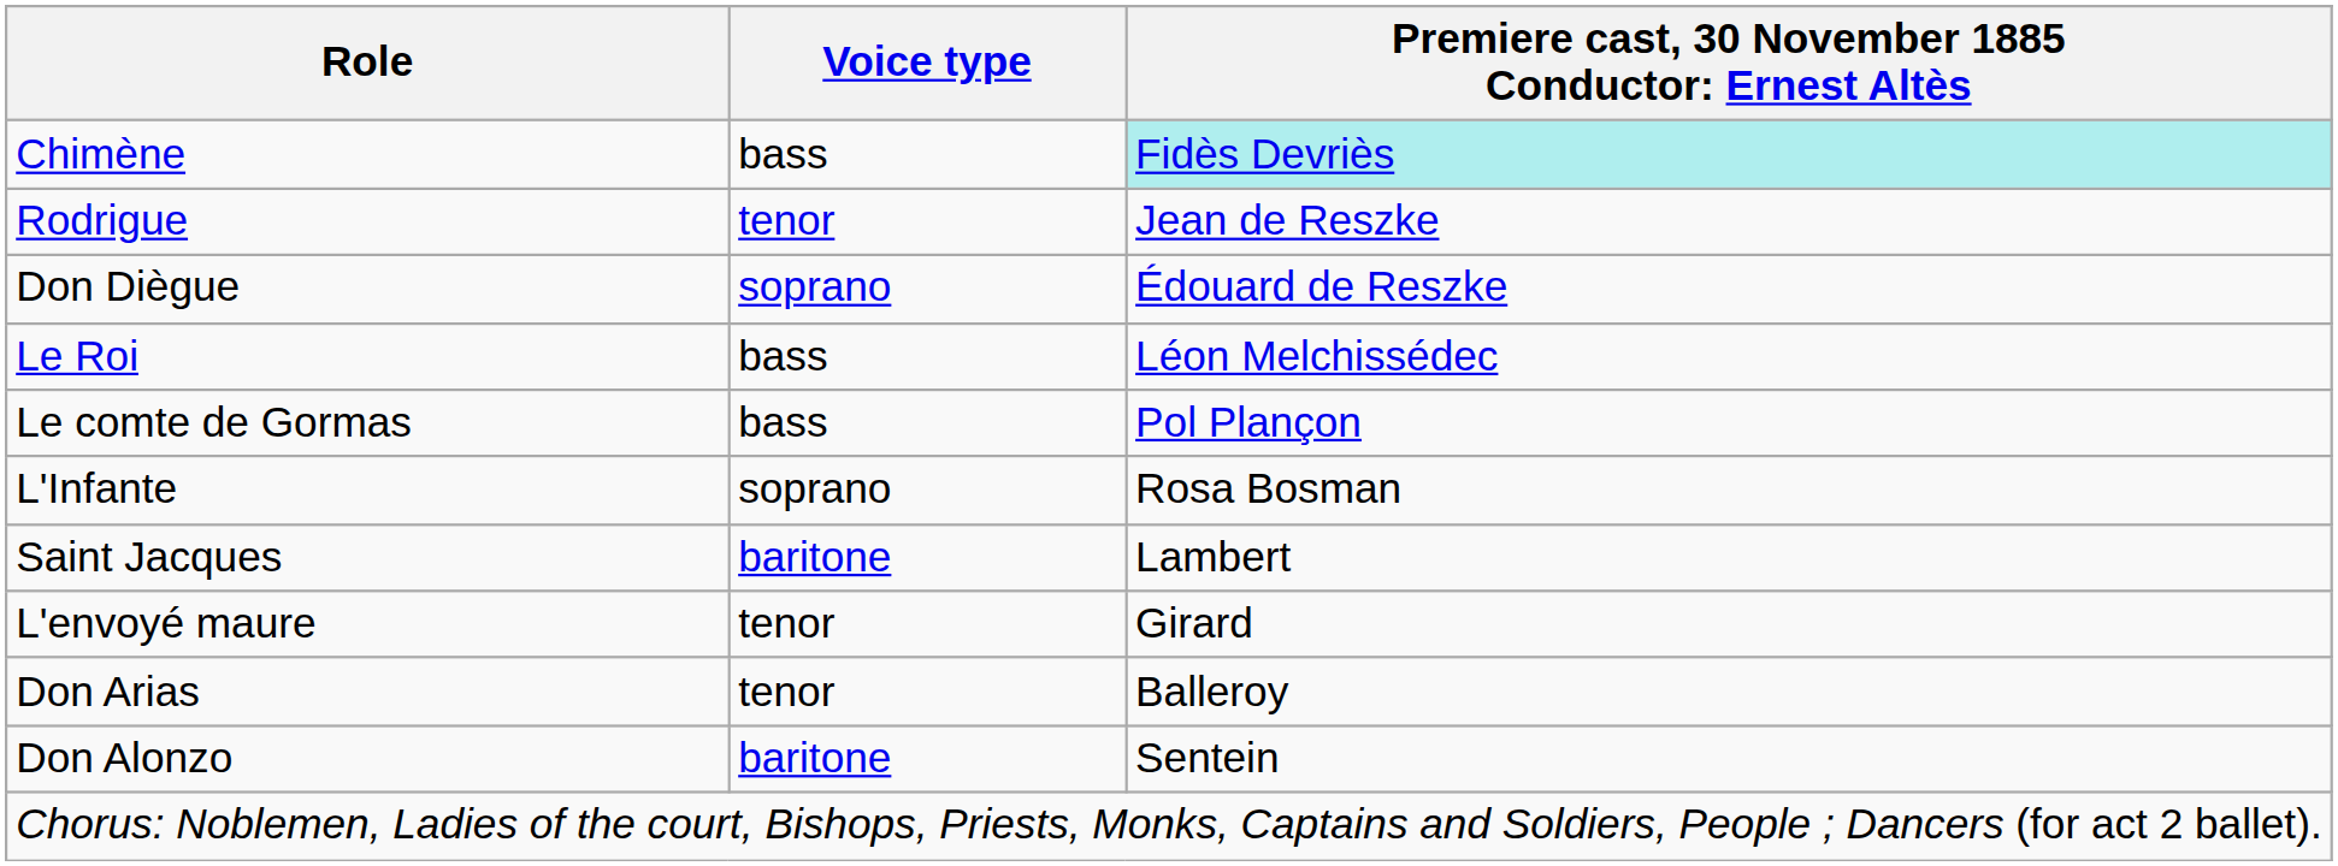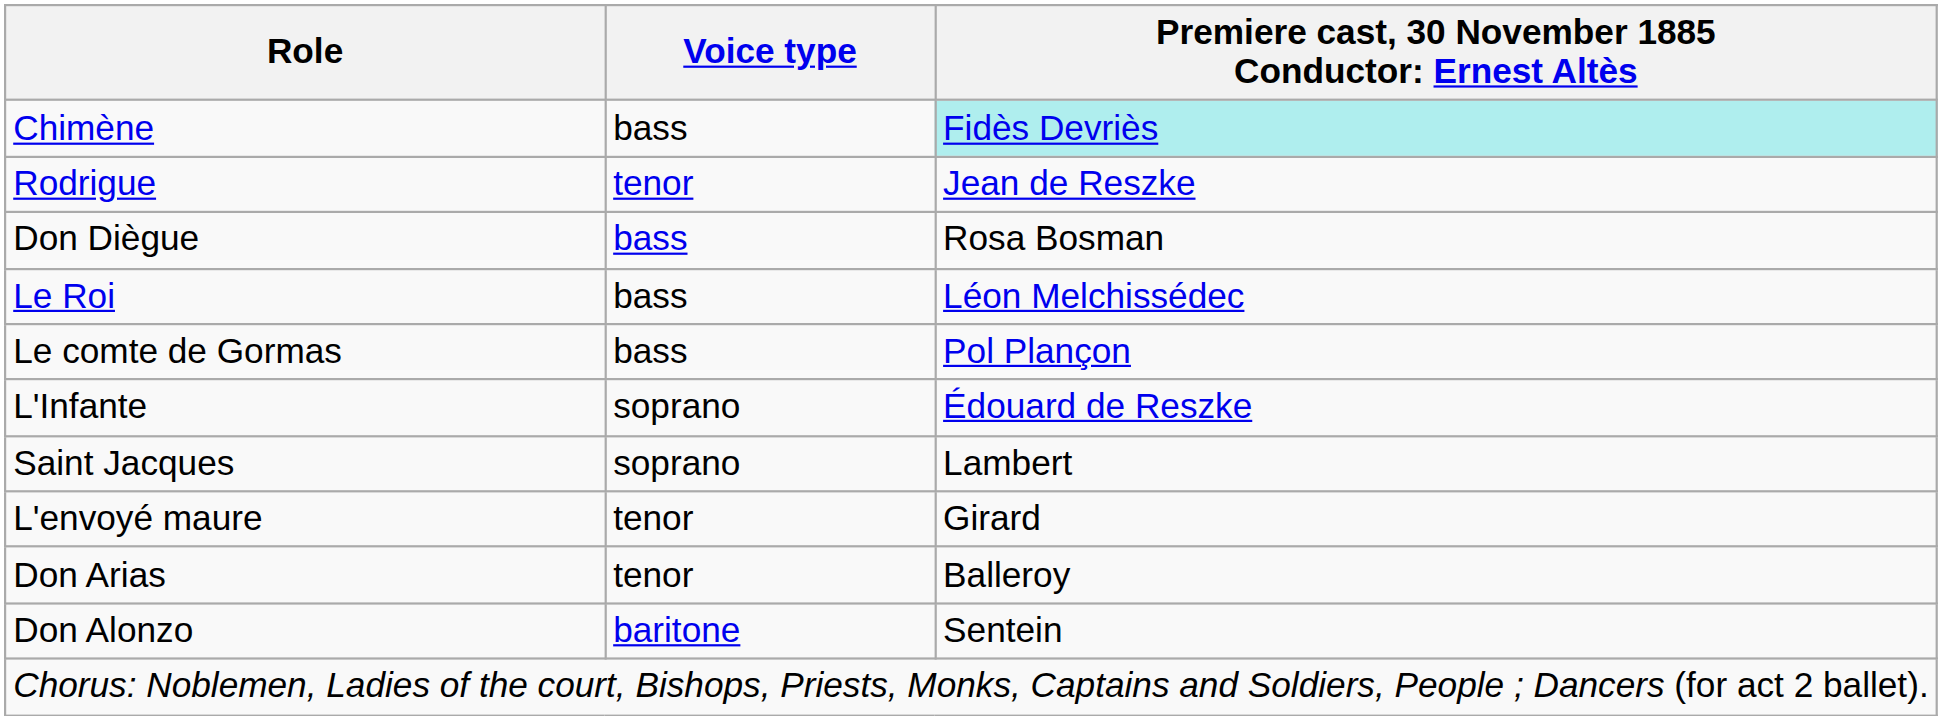Don Diègue | Voice type: soprano -> bass
Don Diègue | column 3: Édouard de Reszke -> Rosa Bosman
L'Infante | column 3: Rosa Bosman -> Édouard de Reszke
Saint Jacques | Voice type: baritone -> soprano
